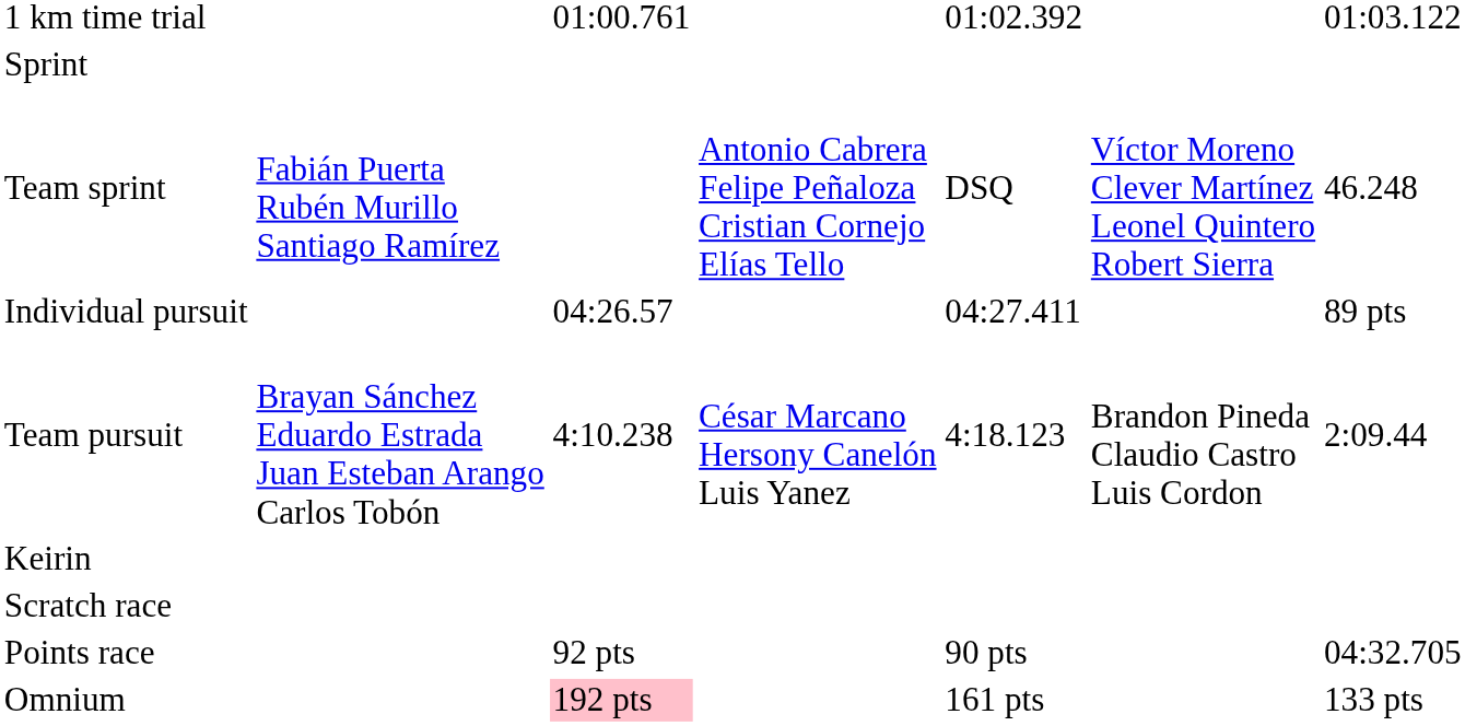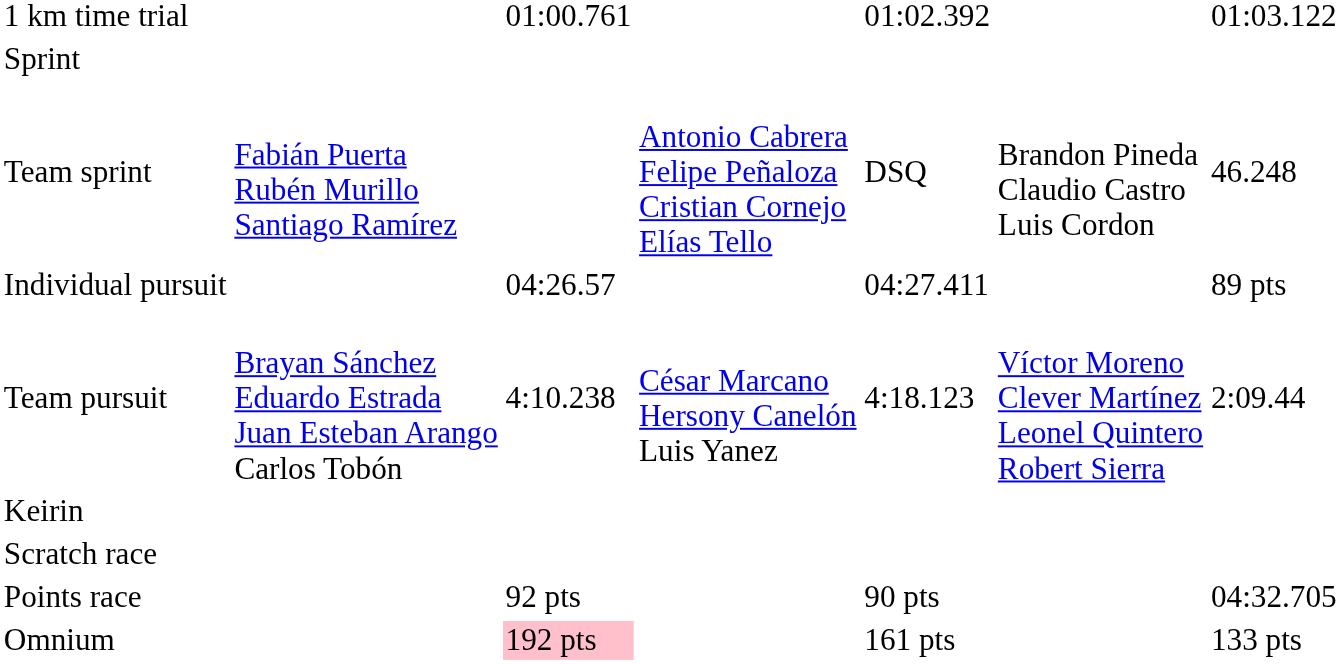Team sprint | column 6: Víctor Moreno Clever Martínez Leonel Quintero Robert Sierra -> Brandon Pineda Claudio Castro Luis Cordon
Team pursuit | column 6: Brandon Pineda Claudio Castro Luis Cordon -> Víctor Moreno Clever Martínez Leonel Quintero Robert Sierra
